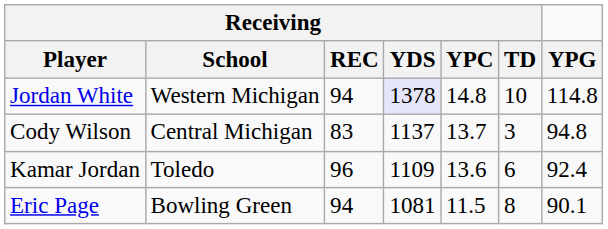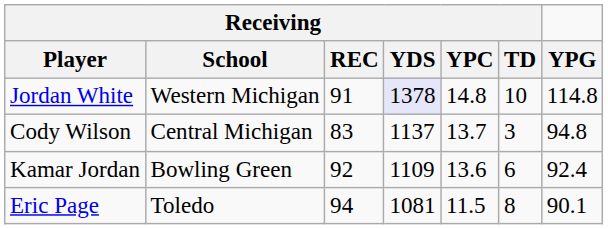Jordan White | Receiving / REC: 94 -> 91
Kamar Jordan | Receiving / School: Toledo -> Bowling Green
Kamar Jordan | Receiving / REC: 96 -> 92
Eric Page | Receiving / School: Bowling Green -> Toledo
